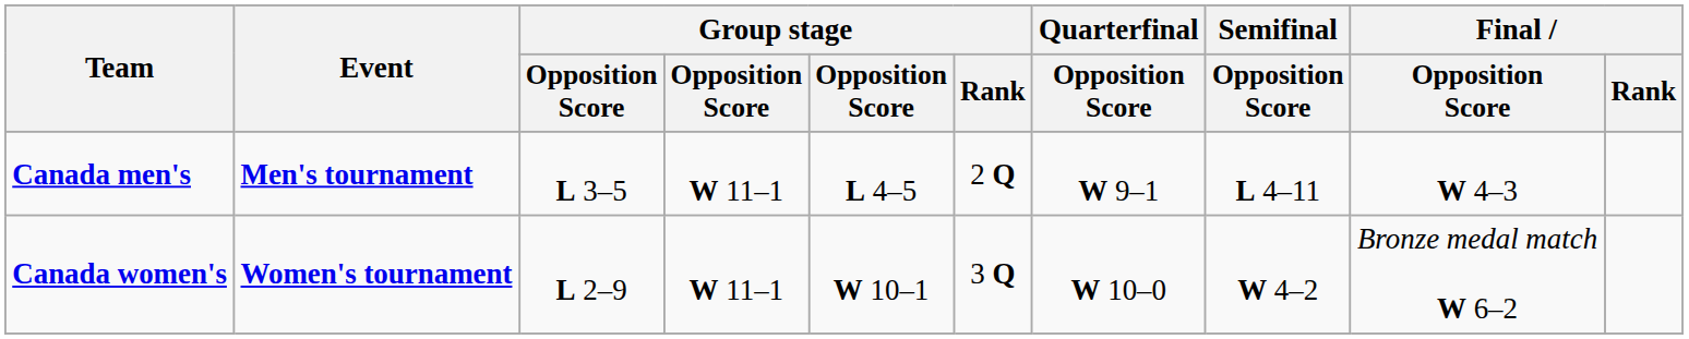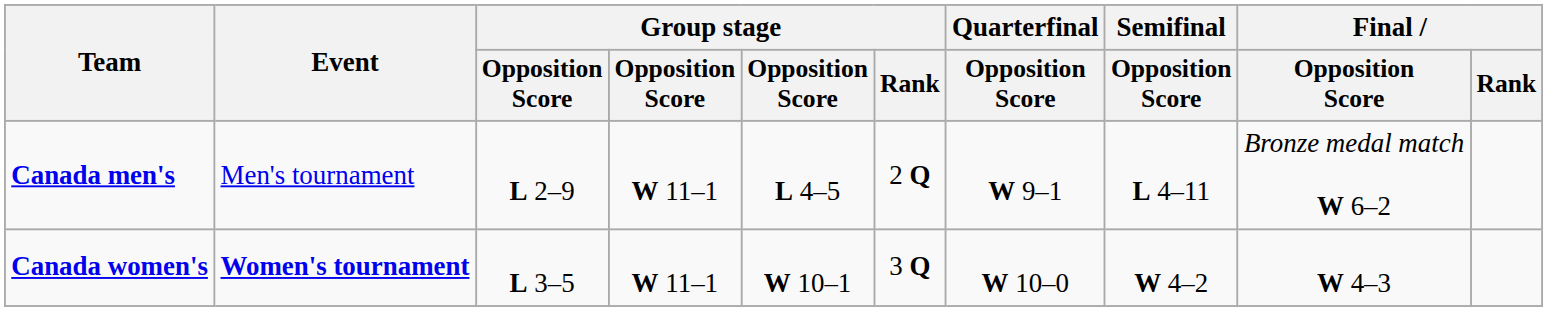Canada men's | Event: bold -> normal
Canada men's | column 3: L 3–5 -> L 2–9
Canada men's | Final / Opposition Score: W 4–3 -> Bronze medal match W 6–2
Canada women's | column 3: L 2–9 -> L 3–5
Canada women's | Final / Opposition Score: Bronze medal match W 6–2 -> W 4–3
